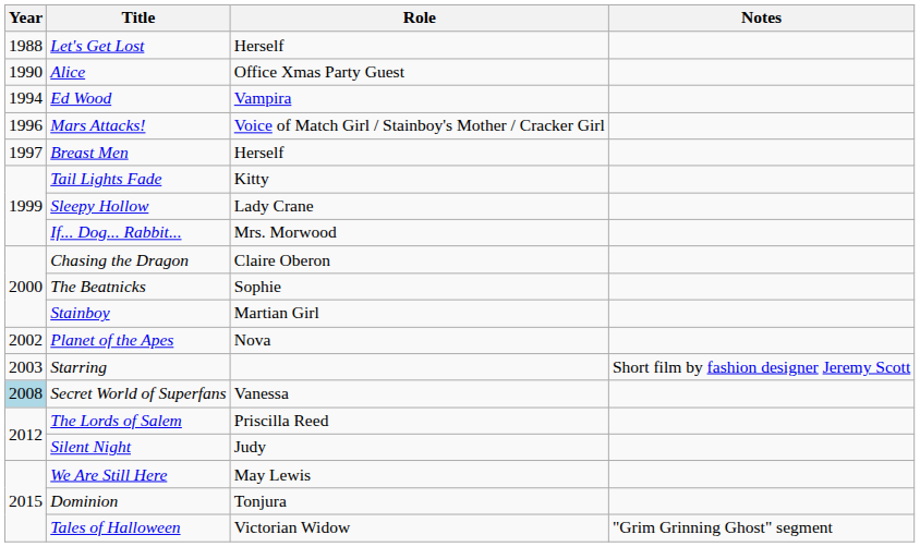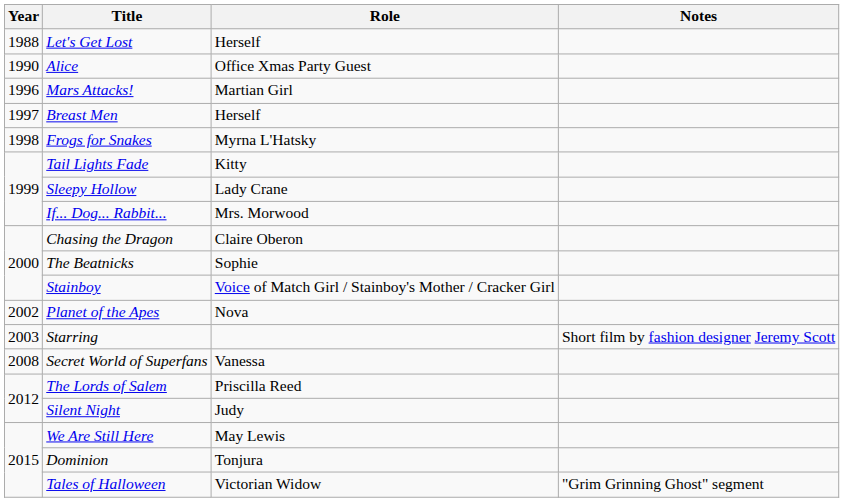- row: 1994 | Ed Wood | Vampira
Mars Attacks! | Role: Voice of Match Girl / Stainboy's Mother / Cracker Girl -> Martian Girl
+ row: 1998 | Frogs for Snakes | Myrna L'Hatsky
Stainboy | Role: Martian Girl -> Voice of Match Girl / Stainboy's Mother / Cracker Girl
Secret World of Superfans | Year: lightblue background -> no background
